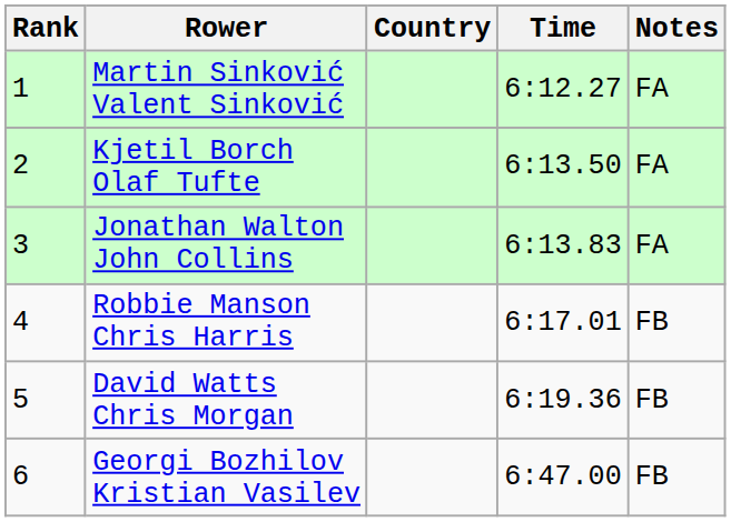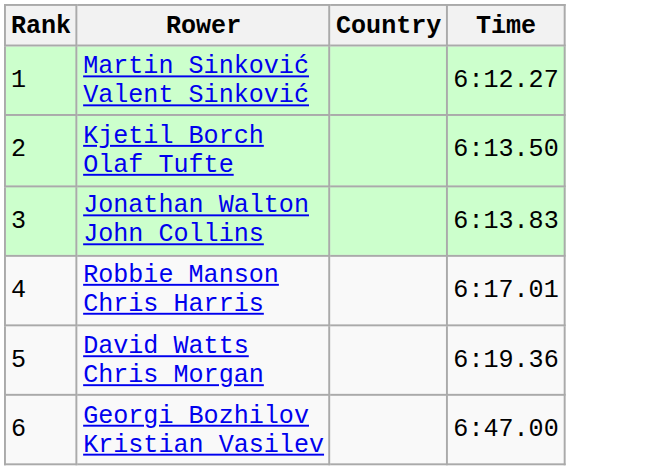- column: Notes | FA | FA | FA | FB | FB | FB
